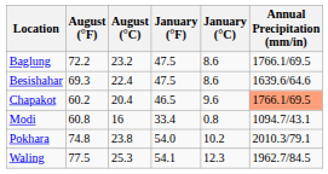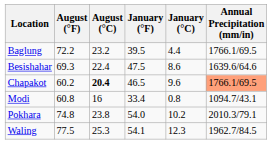Baglung | January (°F): 47.5 -> 39.5
Baglung | January (°C): 8.6 -> 4.4
Chapakot | August (°C): normal -> bold
